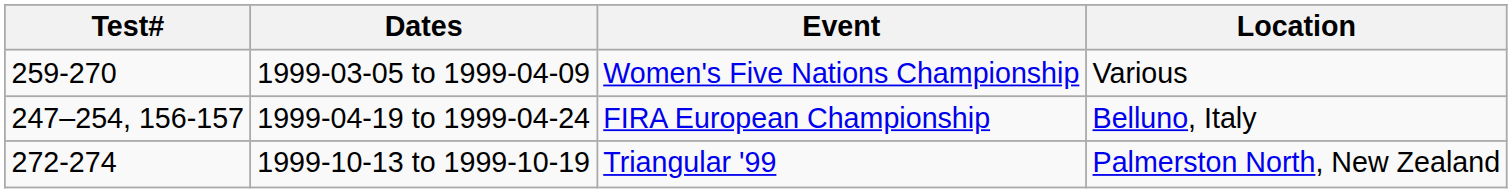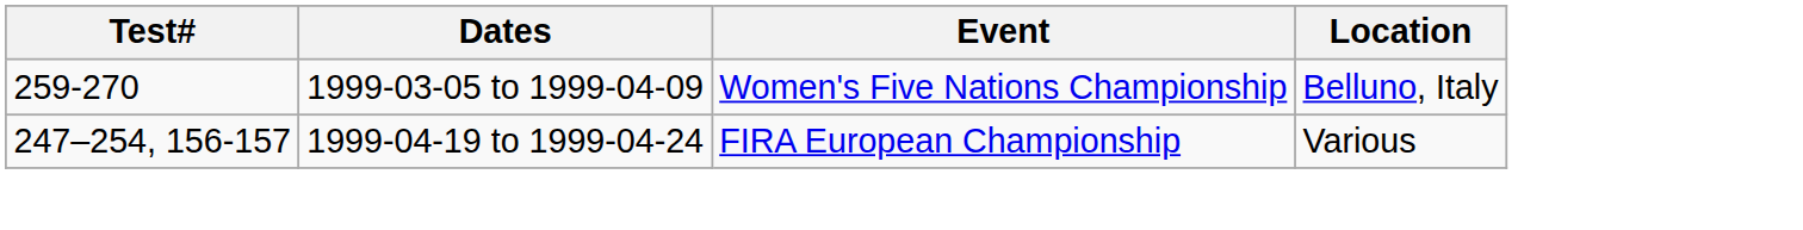1999-03-05 to 1999-04-09 | Location: Various -> Belluno, Italy
1999-04-19 to 1999-04-24 | Location: Belluno, Italy -> Various
- row: 272-274 | 1999-10-13 to 1999-10-19 | Triangular '99 | Palmerston North, New Zealand
